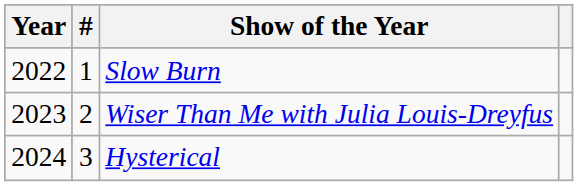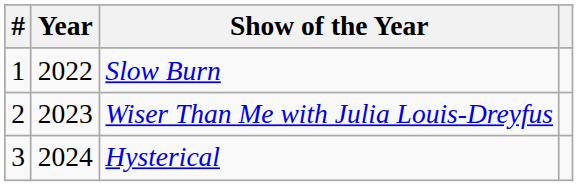columns swapped: # <-> Year
